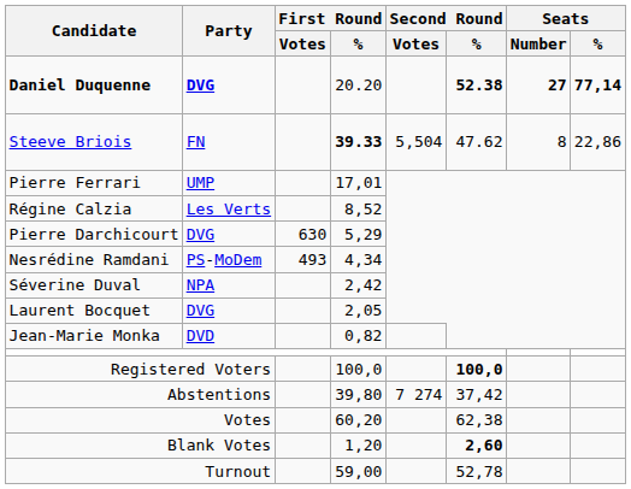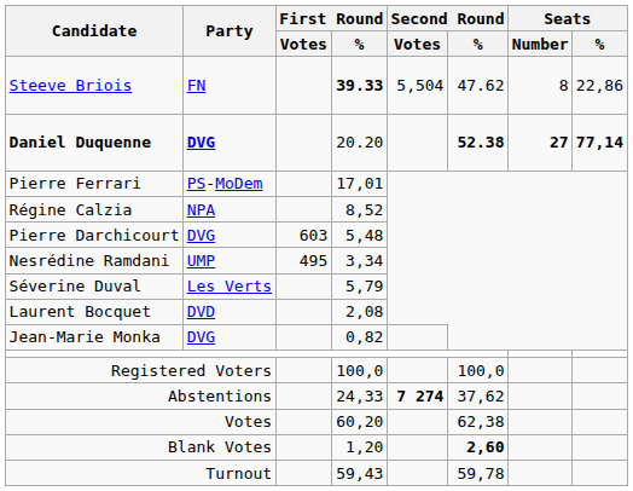rows swapped: Steeve Briois <-> Daniel Duquenne
Pierre Ferrari | Party: UMP -> PS-MoDem
Régine Calzia | Party: Les Verts -> NPA
Pierre Darchicourt | First Round / Votes: 630 -> 603
Pierre Darchicourt | First Round / %: 5,29 -> 5,48
Nesrédine Ramdani | Party: PS-MoDem -> UMP
Nesrédine Ramdani | First Round / Votes: 493 -> 495
Nesrédine Ramdani | First Round / %: 4,34 -> 3,34
Séverine Duval | Party: NPA -> Les Verts
Séverine Duval | First Round / %: 2,42 -> 5,79
Laurent Bocquet | Party: DVG -> DVD
Laurent Bocquet | First Round / %: 2,05 -> 2,08
Jean-Marie Monka | Party: DVD -> DVG
Registered Voters | Second Round / %: bold -> normal
Abstentions | First Round / %: 39,80 -> 24,33
Abstentions | Second Round / Votes: normal -> bold
Abstentions | Second Round / %: 37,42 -> 37,62
Turnout | First Round / %: 59,00 -> 59,43
Turnout | Second Round / %: 52,78 -> 59,78
